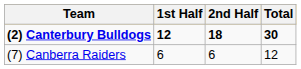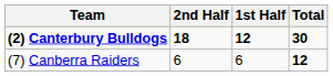columns swapped: 1st Half <-> 2nd Half
(7) Canberra Raiders | Total: normal -> bold
